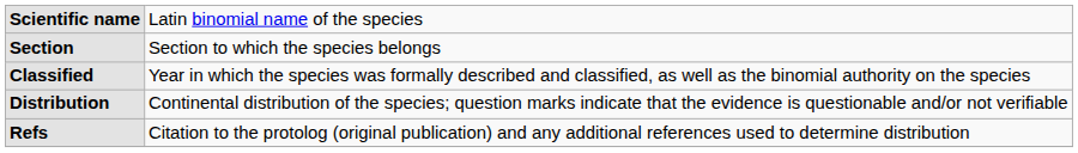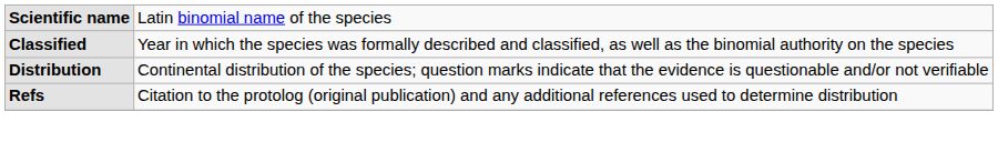- row: Section | Section to which the species belongs
